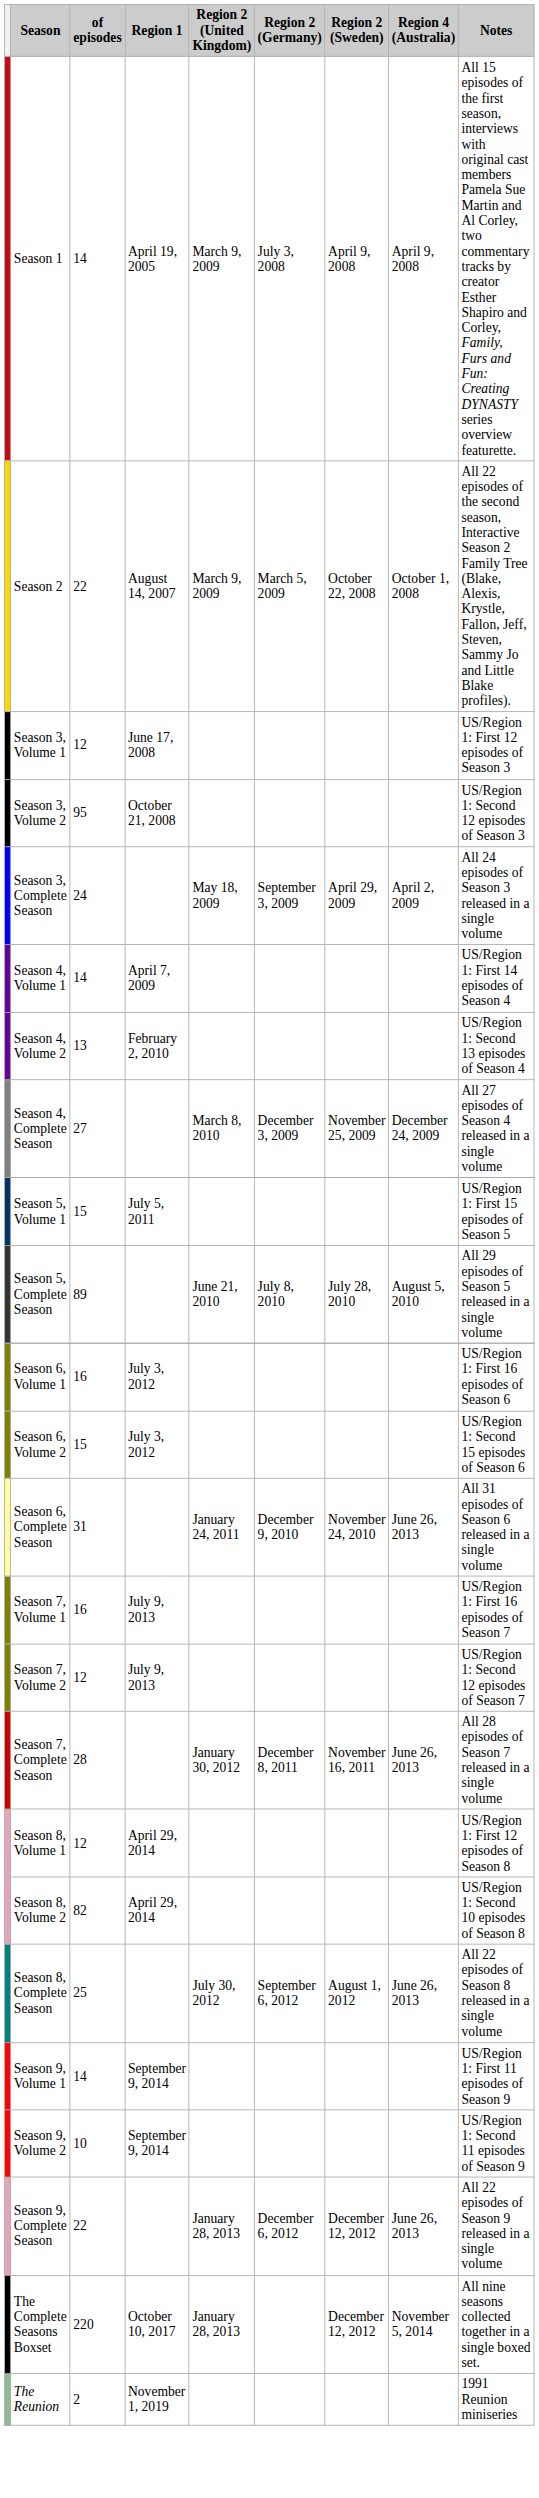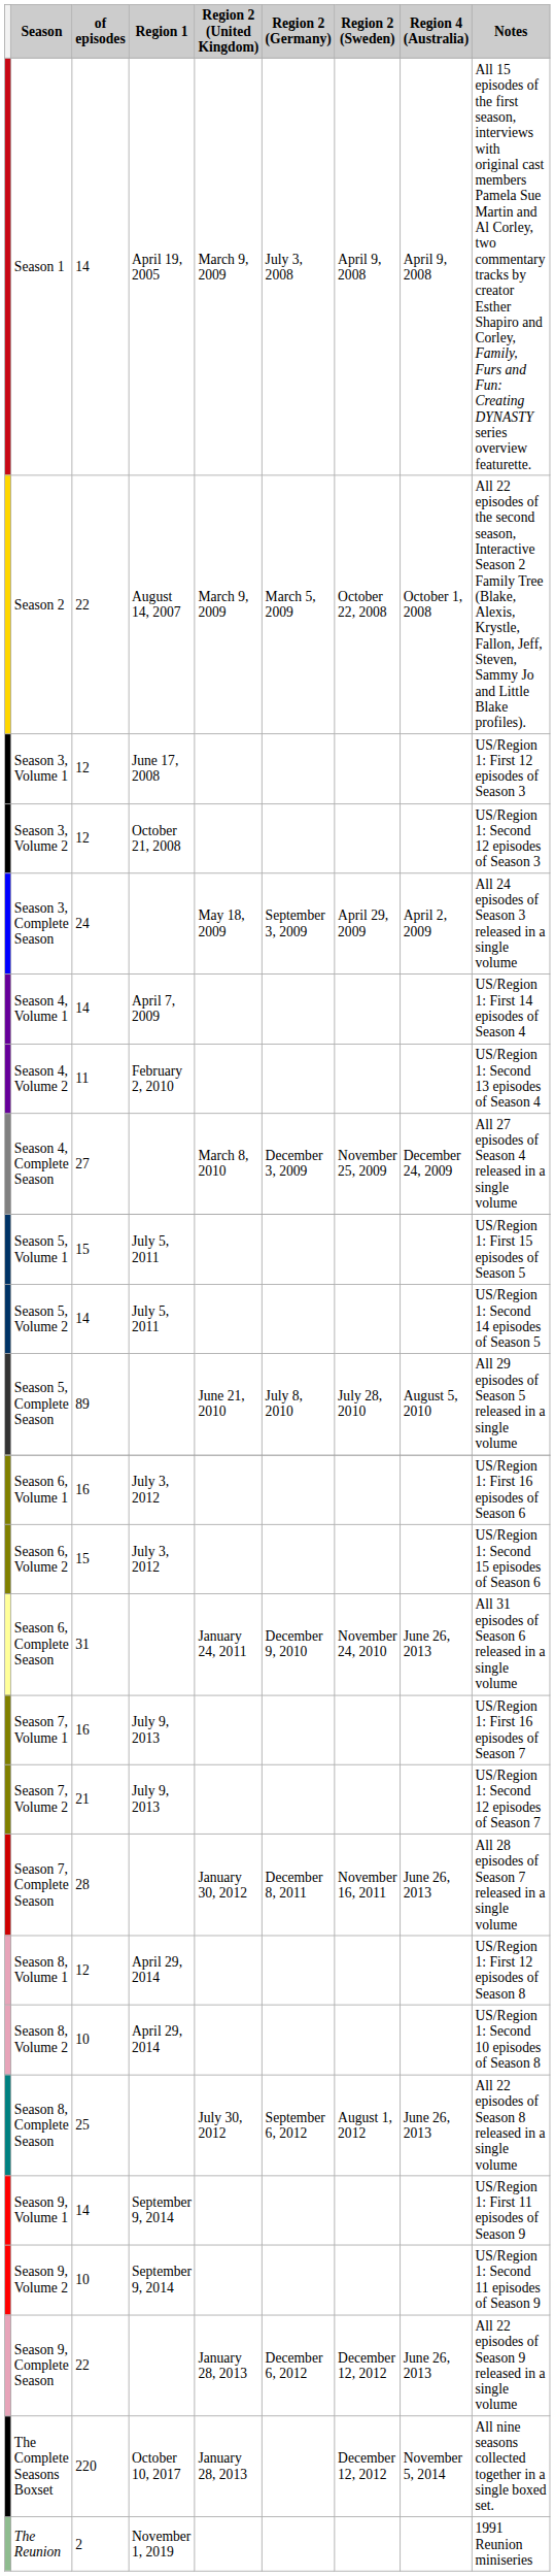Season 3, Volume 2 | of episodes: 95 -> 12
Season 4, Volume 2 | of episodes: 13 -> 11
+ row: Season 5, Volume 2 | 14 | July 5, 2011 | US/Region 1: Second 14 episodes of Season 5
Season 7, Volume 2 | of episodes: 12 -> 21
Season 8, Volume 2 | of episodes: 82 -> 10
